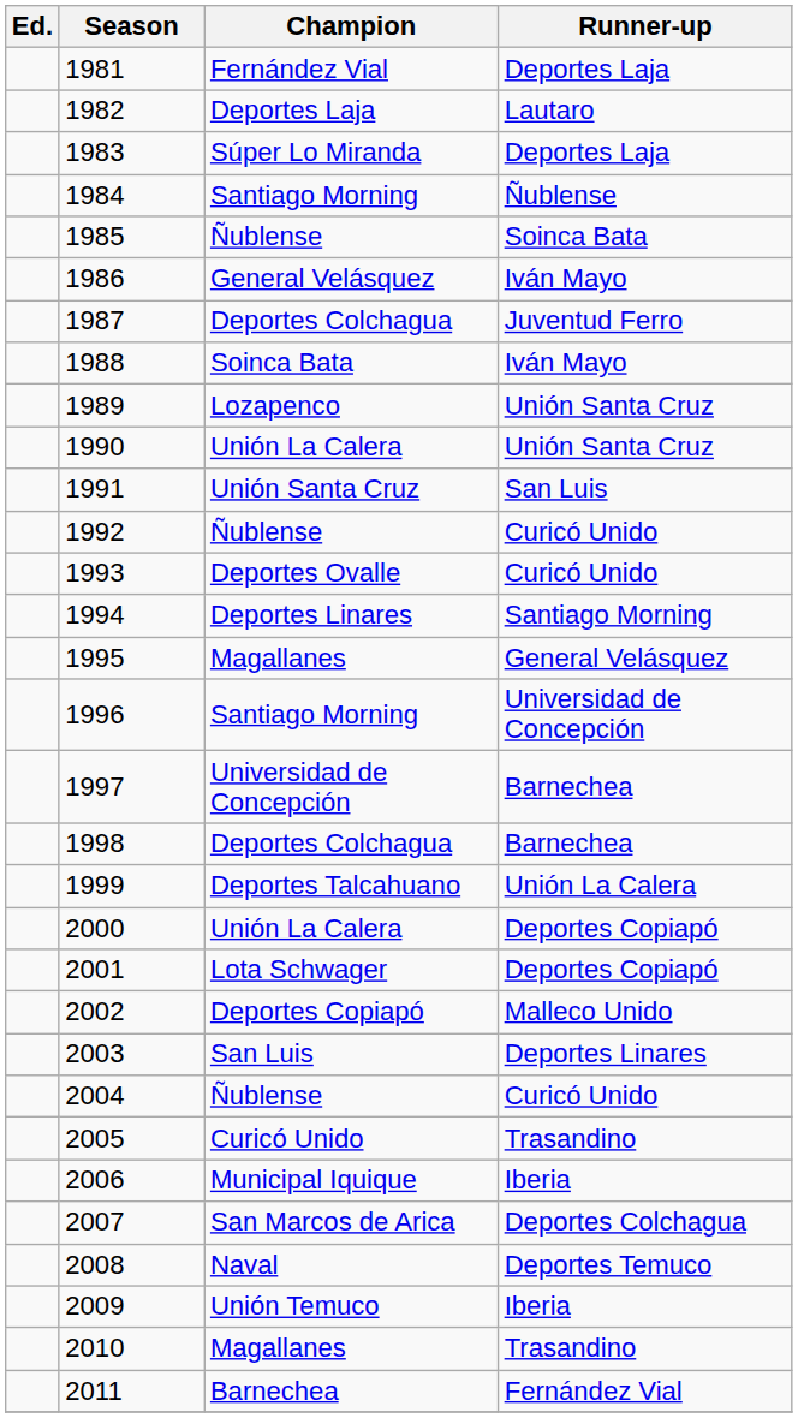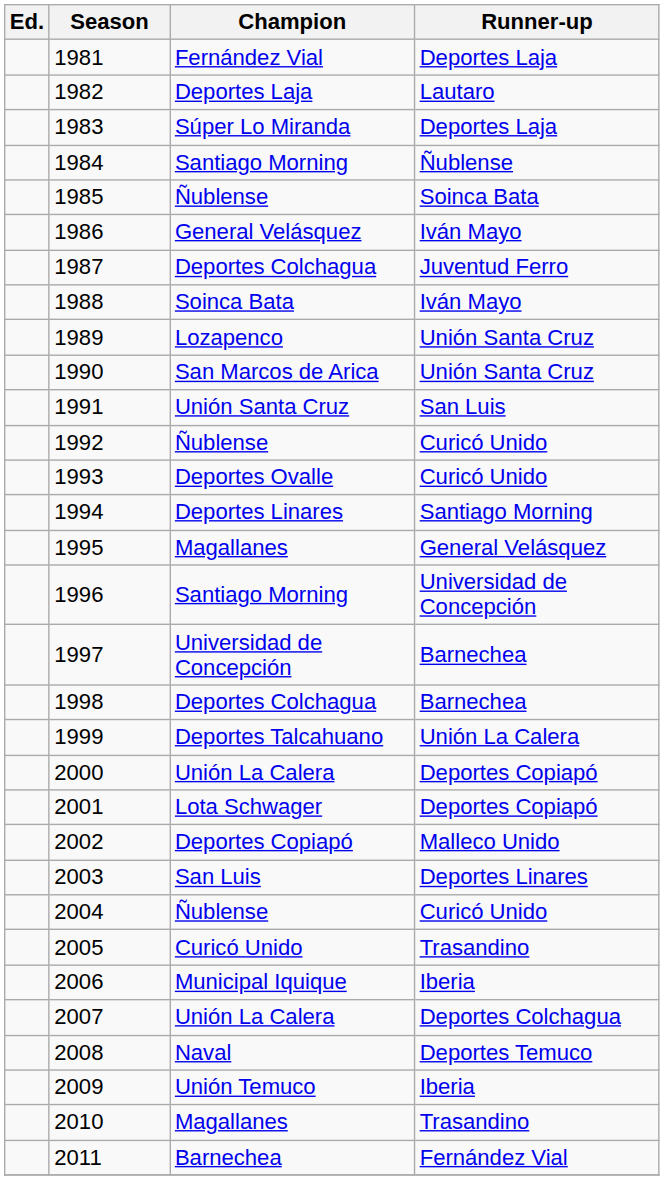1990 | Champion: Unión La Calera -> San Marcos de Arica
2007 | Champion: San Marcos de Arica -> Unión La Calera
